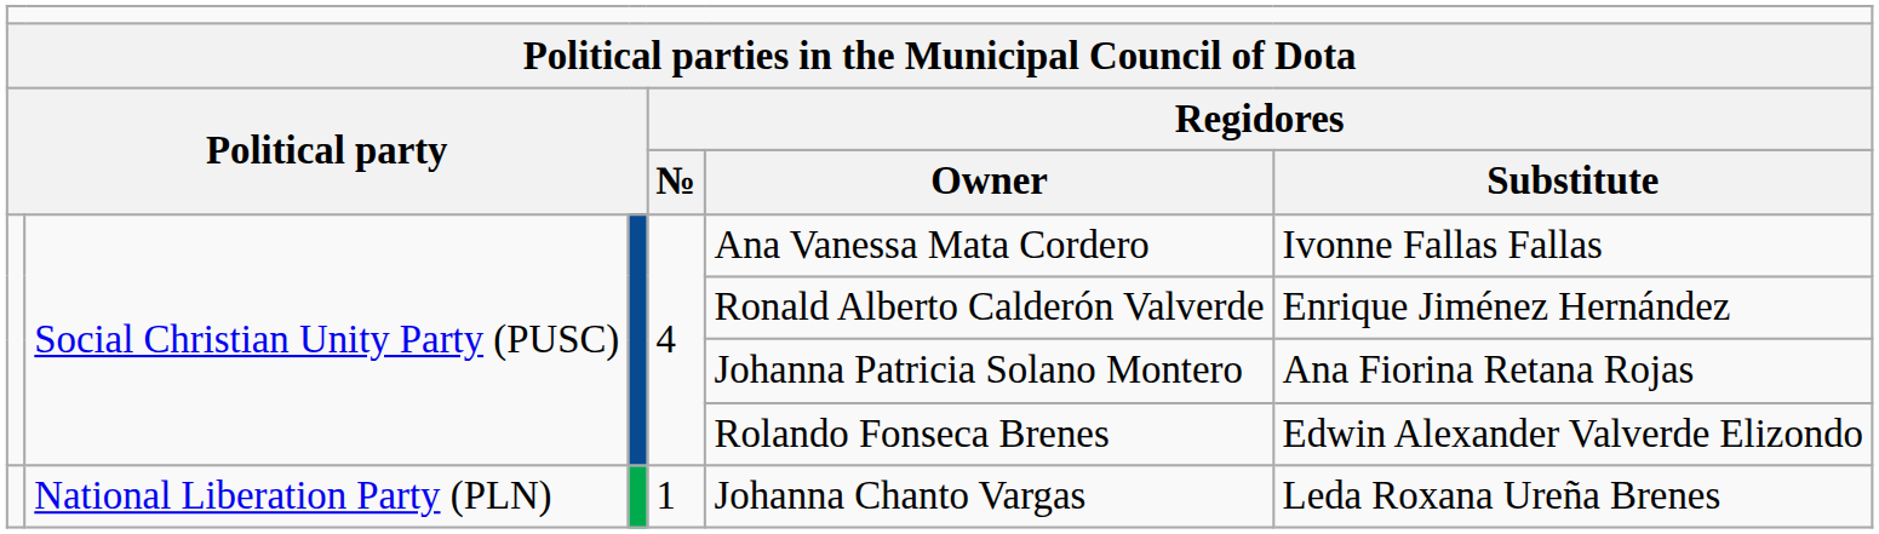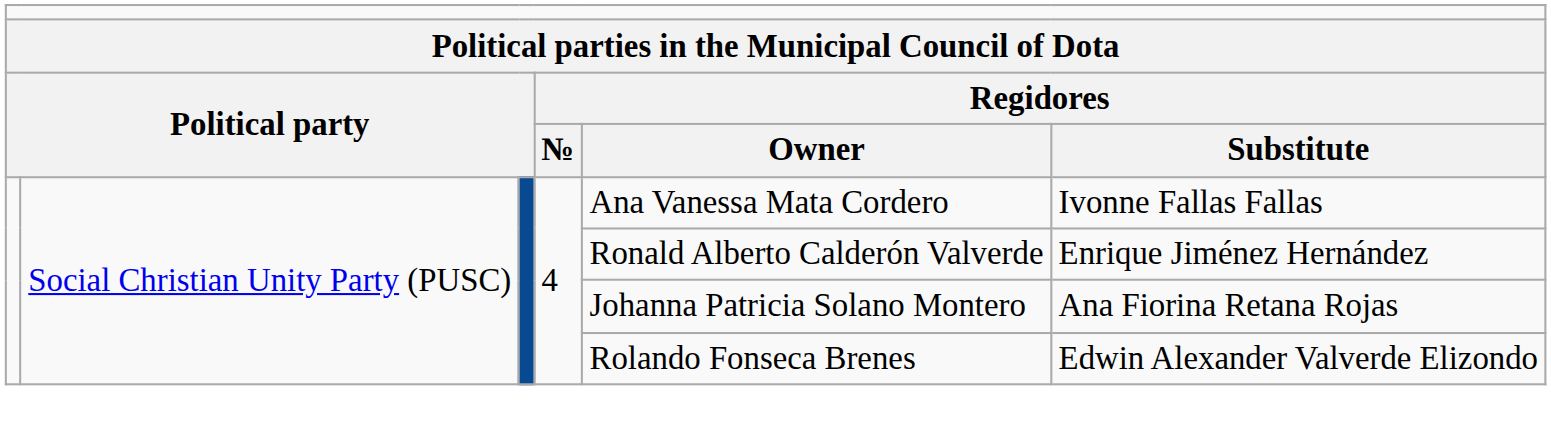- row: National Liberation Party (PLN) | 1 | Johanna Chanto Vargas | Leda Roxana Ureña Brenes
